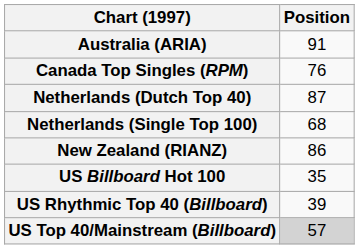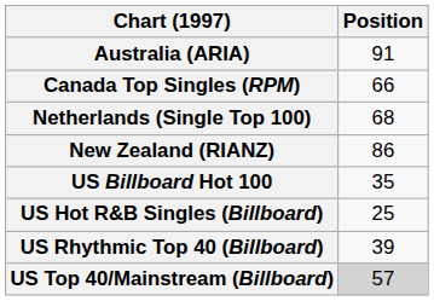Canada Top Singles (RPM) | Position: 76 -> 66
- row: Netherlands (Dutch Top 40) | 87
+ row: US Hot R&B Singles (Billboard) | 25
